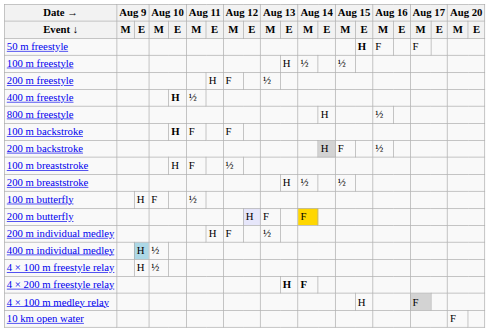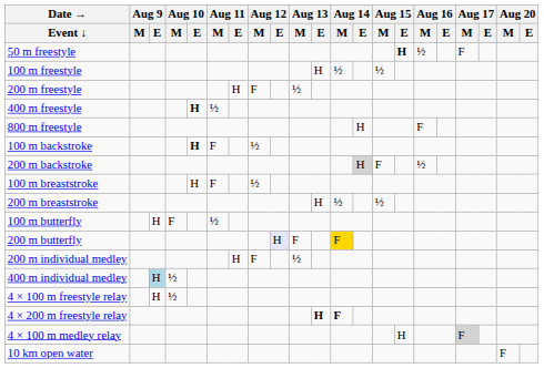50 m freestyle | Aug 16 / M: F -> ½
800 m freestyle | Aug 16 / M: ½ -> F
100 m backstroke | Aug 12 / M: F -> ½
